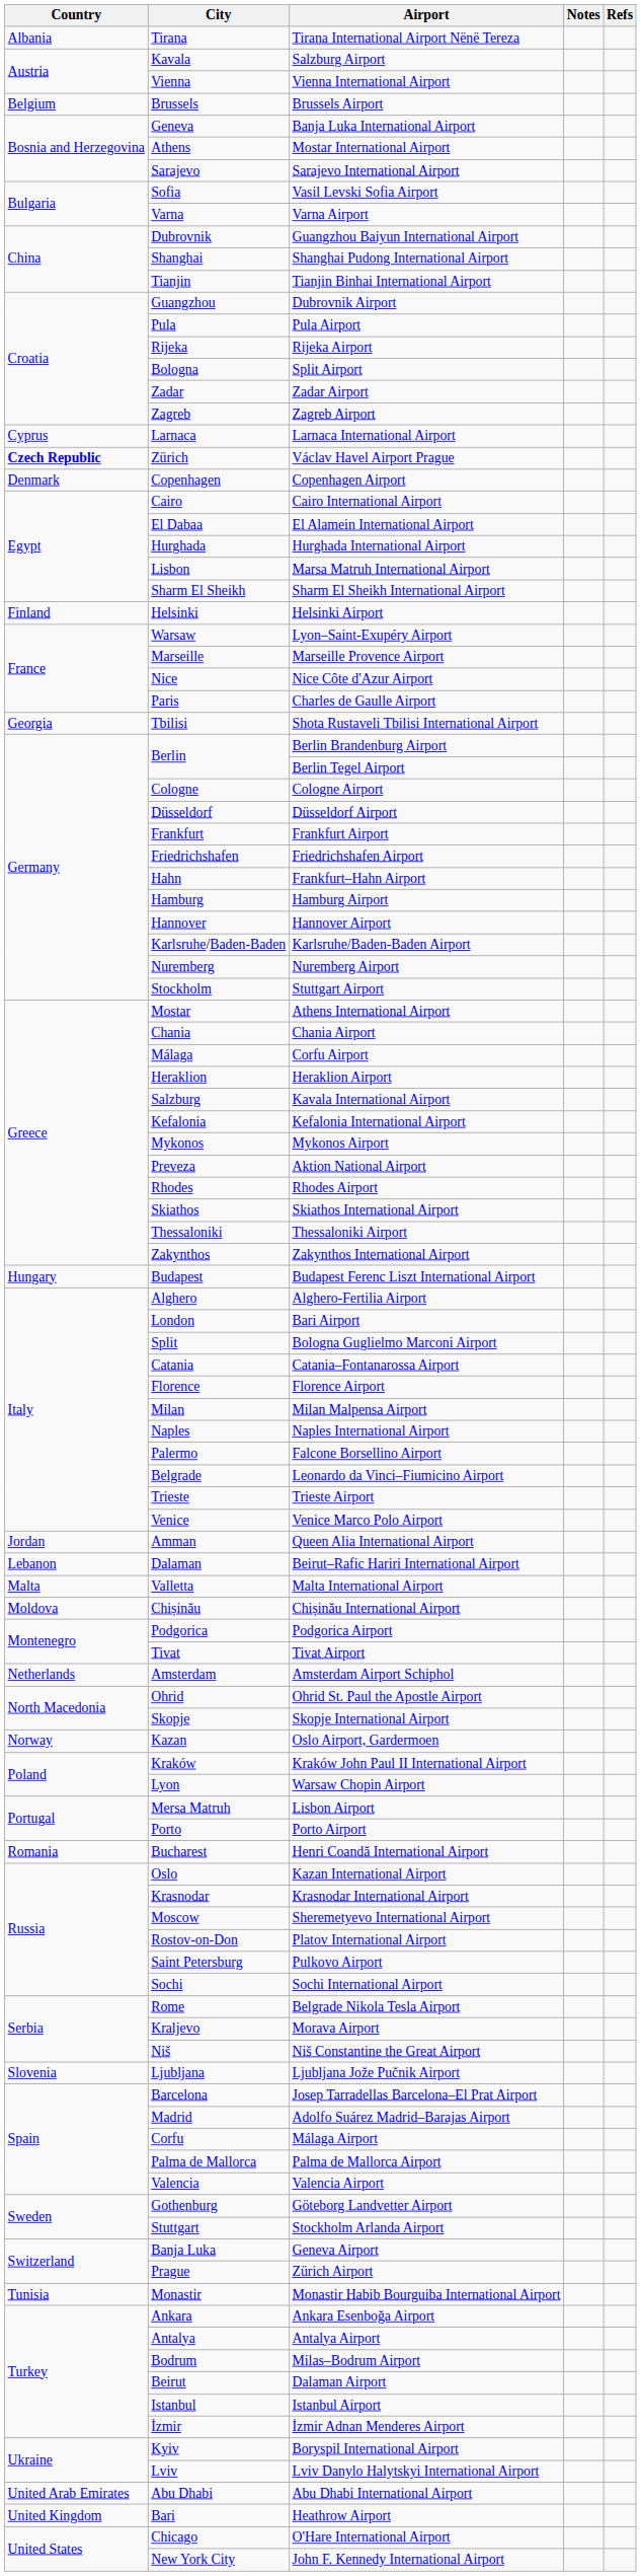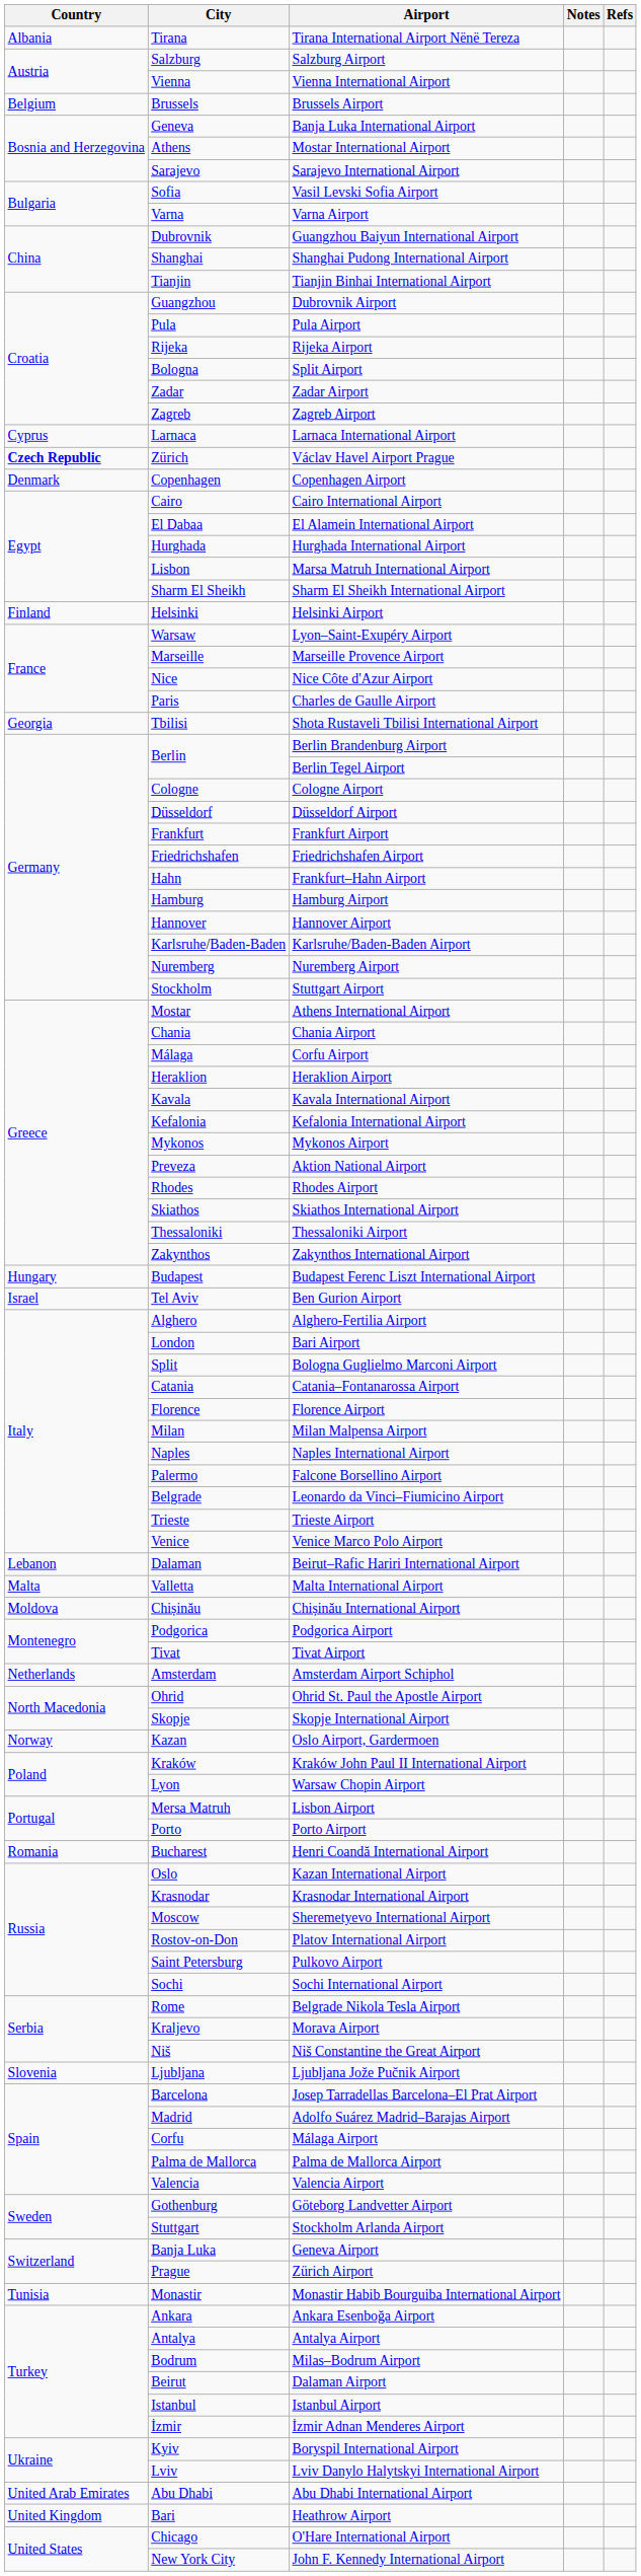Salzburg Airport | City: Kavala -> Salzburg
Kavala International Airport | City: Salzburg -> Kavala
+ row: Israel | Tel Aviv | Ben Gurion Airport
- row: Jordan | Amman | Queen Alia International Airport
